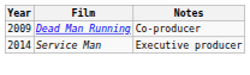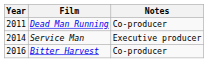Dead Man Running | Year: 2009 -> 2011
+ row: 2016 | Bitter Harvest | Co-producer
